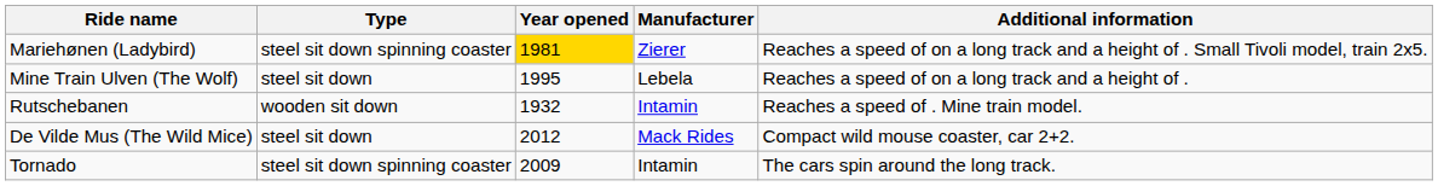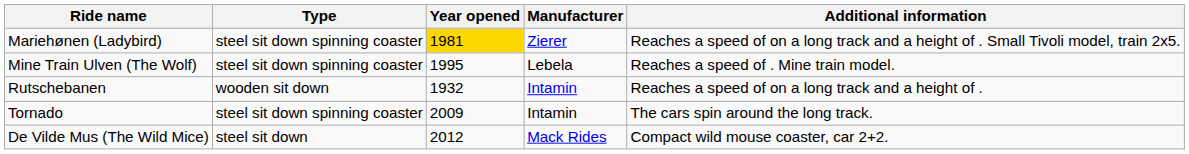Mine Train Ulven (The Wolf) | Type: steel sit down -> steel sit down spinning coaster
Mine Train Ulven (The Wolf) | Additional information: Reaches a speed of on a long track and a height of . -> Reaches a speed of . Mine train model.
Rutschebanen | Additional information: Reaches a speed of . Mine train model. -> Reaches a speed of on a long track and a height of .
rows swapped: Tornado <-> De Vilde Mus (The Wild Mice)
